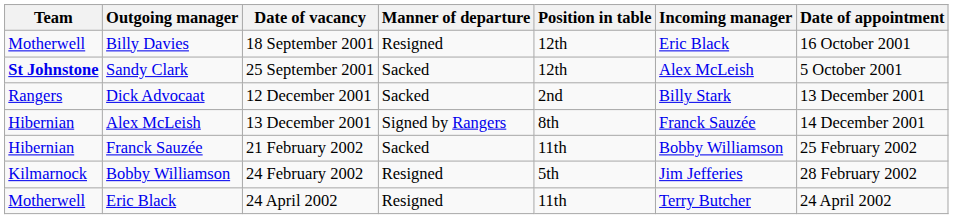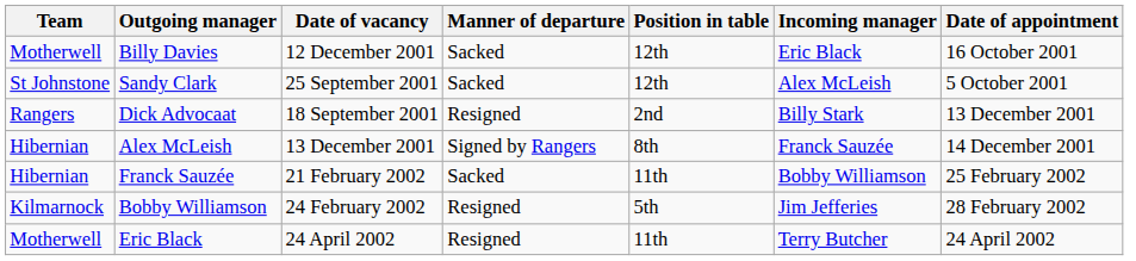Billy Davies | Date of vacancy: 18 September 2001 -> 12 December 2001
Billy Davies | Manner of departure: Resigned -> Sacked
Sandy Clark | Team: bold -> normal
Dick Advocaat | Date of vacancy: 12 December 2001 -> 18 September 2001
Dick Advocaat | Manner of departure: Sacked -> Resigned
